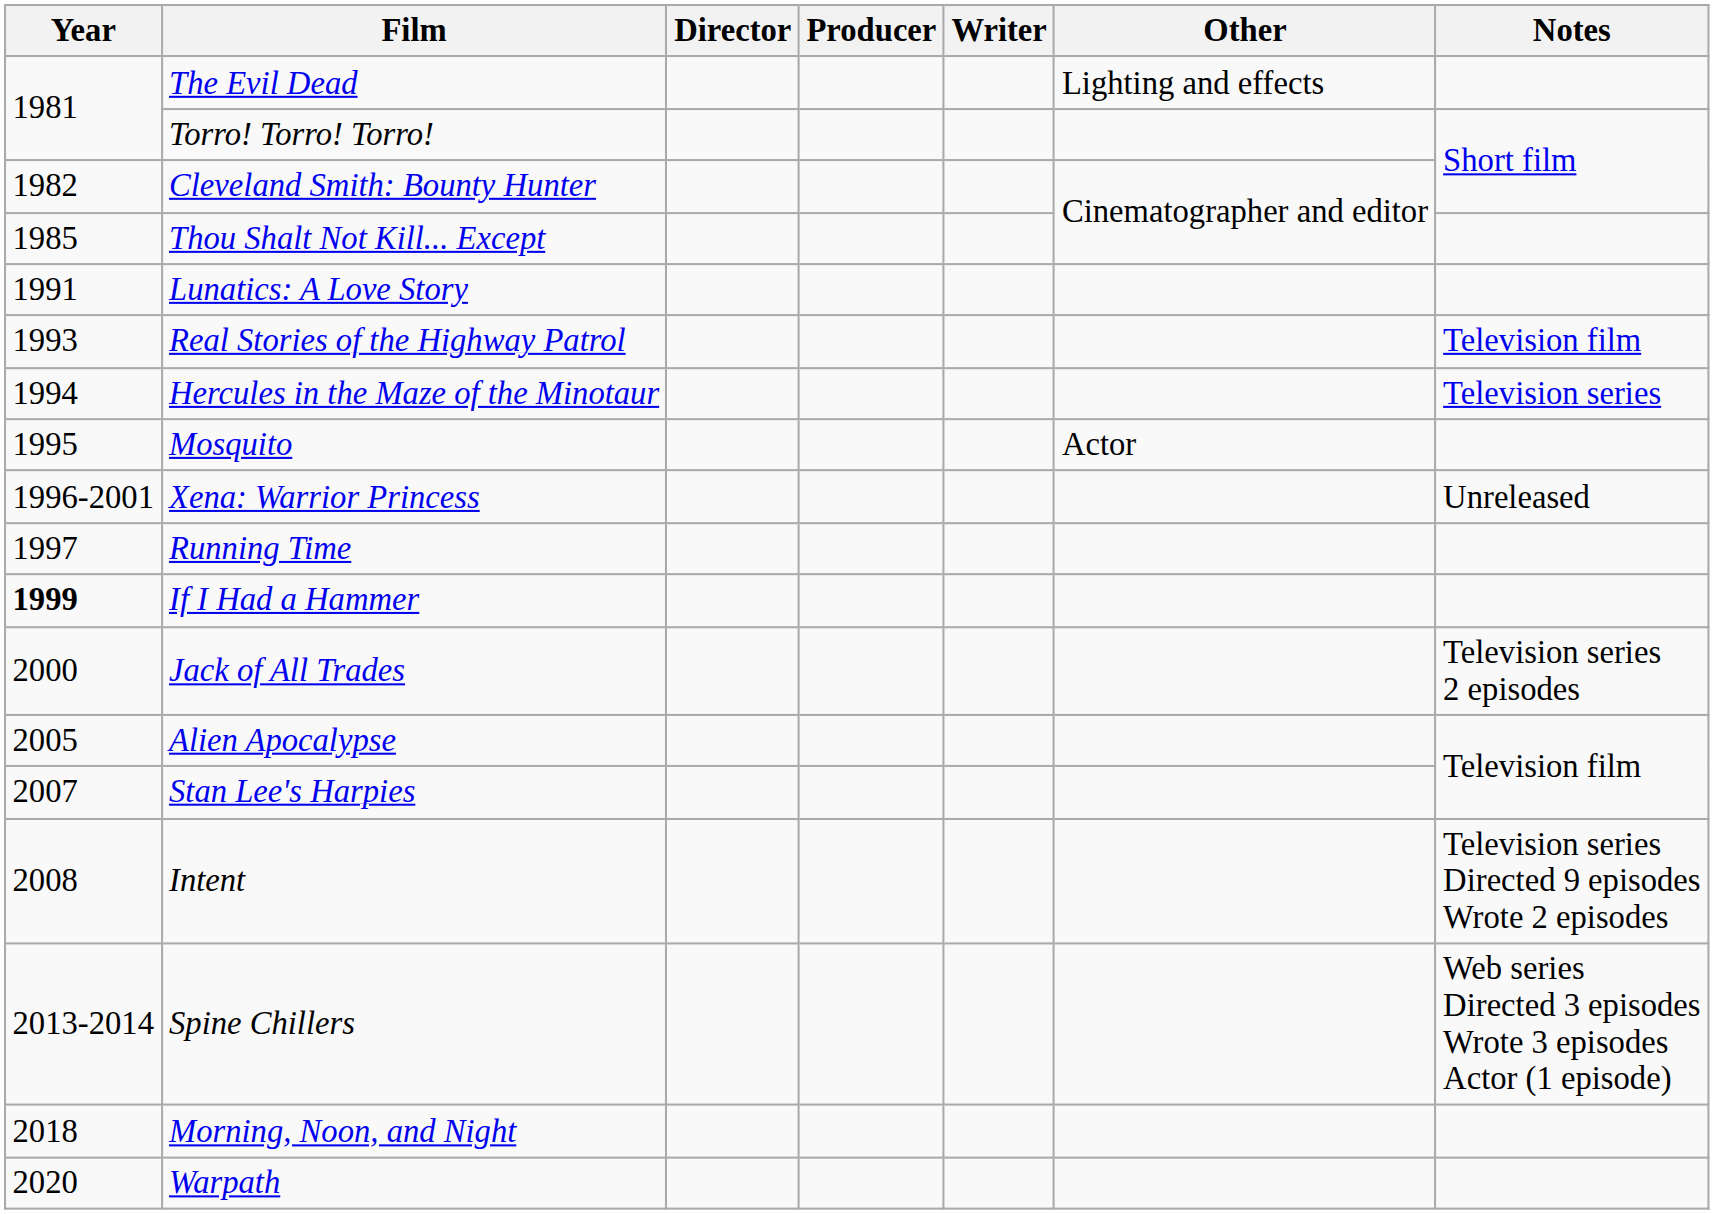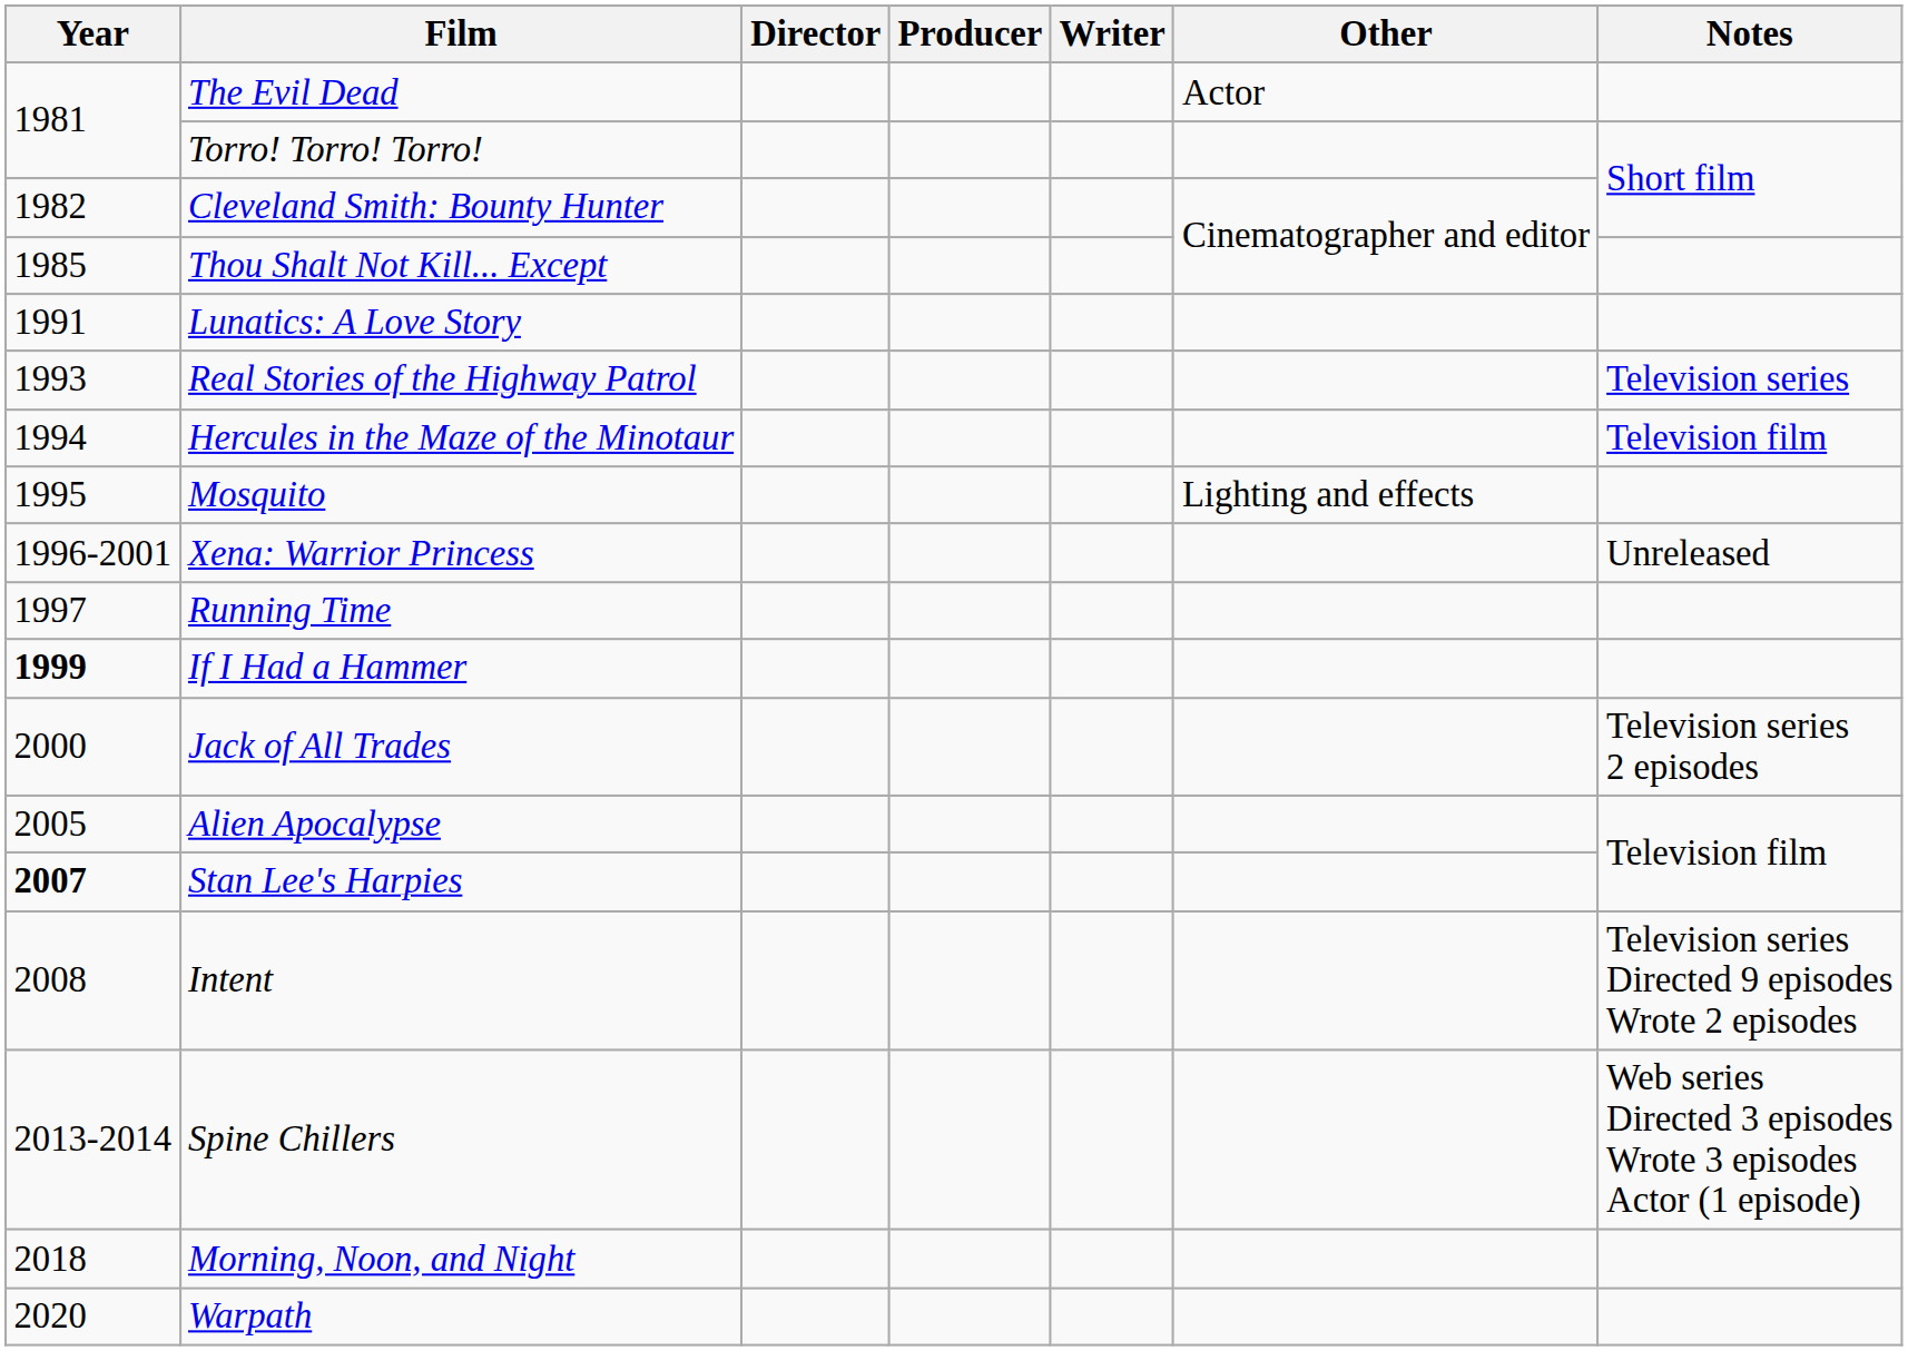The Evil Dead | Other: Lighting and effects -> Actor
Real Stories of the Highway Patrol | Notes: Television film -> Television series
Hercules in the Maze of the Minotaur | Notes: Television series -> Television film
Mosquito | Other: Actor -> Lighting and effects
Stan Lee's Harpies | Year: normal -> bold
